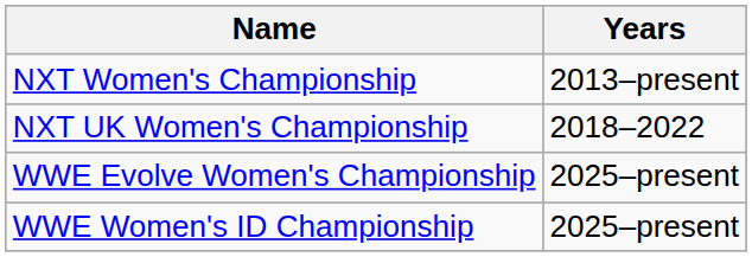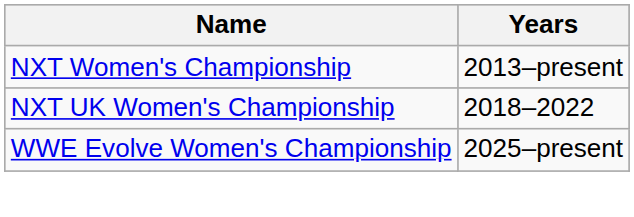- row: WWE Women's ID Championship | 2025–present
